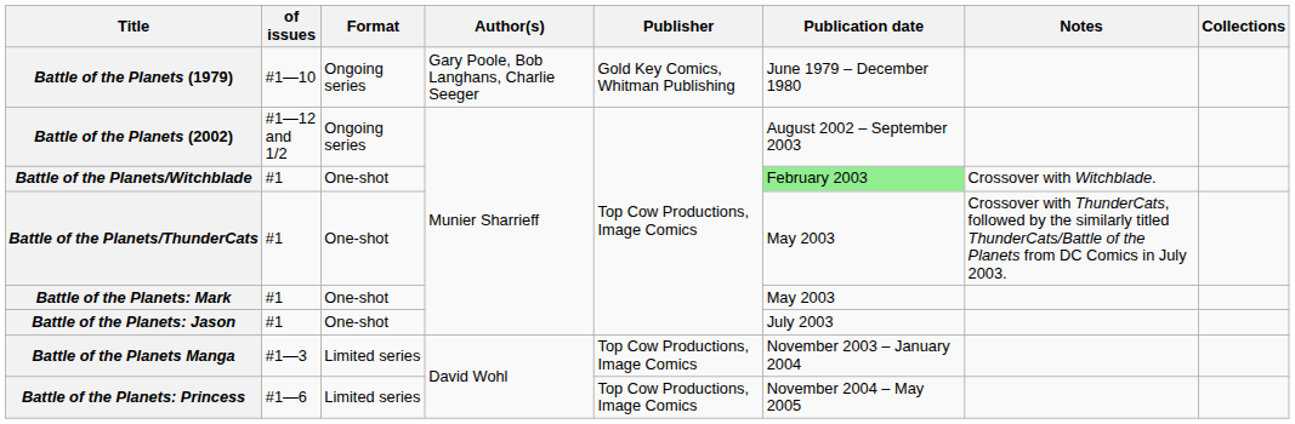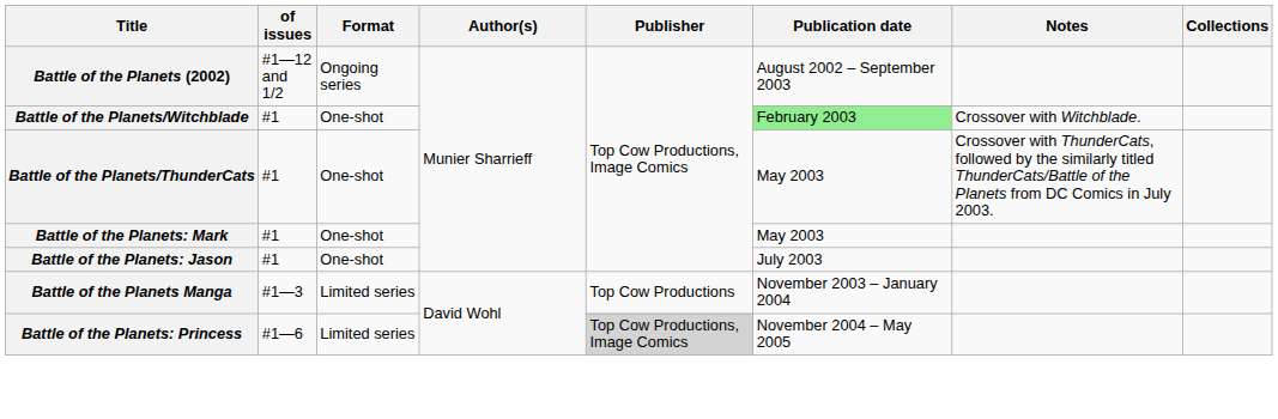- row: Battle of the Planets (1979) | #1—10 | Ongoing series | Gary Poole, Bob Langhans, Charlie Seeger | Gold Key Comics, Whitman Publishing | June 1979 – December 1980
Battle of the Planets Manga | Publisher: Top Cow Productions, Image Comics -> Top Cow Productions
Battle of the Planets: Princess | Publisher: no background -> lightgrey background
